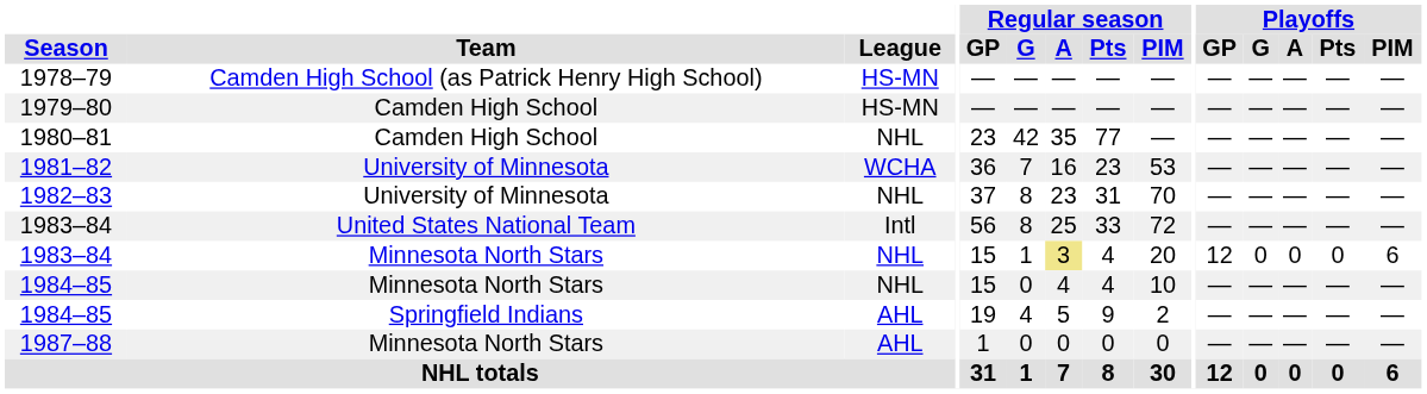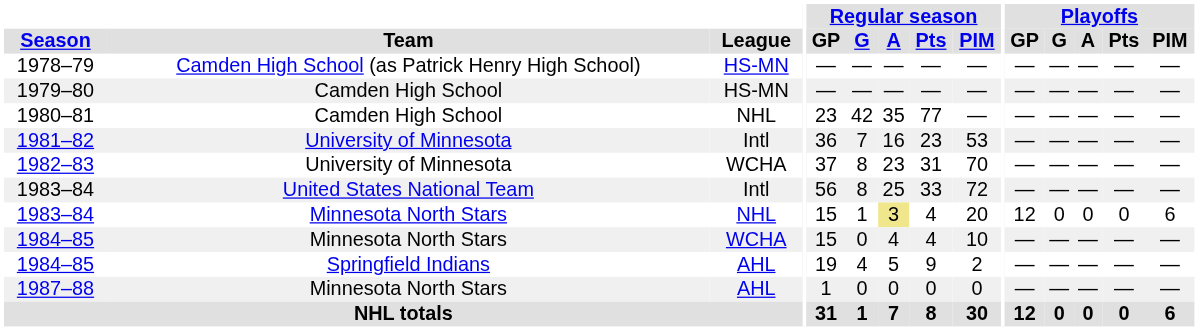1981–82 | League: WCHA -> Intl
1982–83 | League: NHL -> WCHA
1984–85 / Minnesota North Stars | League: NHL -> WCHA
